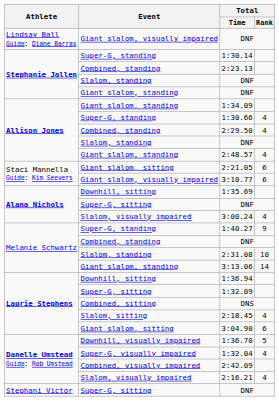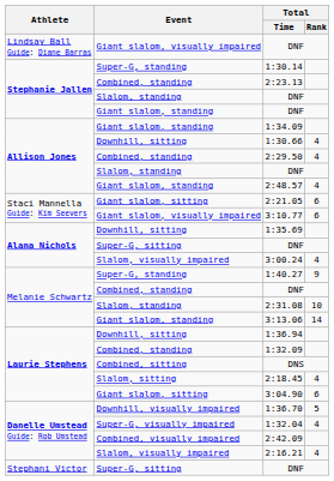1:30.66 | Event: Super-G, standing -> Downhill, sitting
1:32.09 | Event: Super-G, sitting -> Combined, standing
